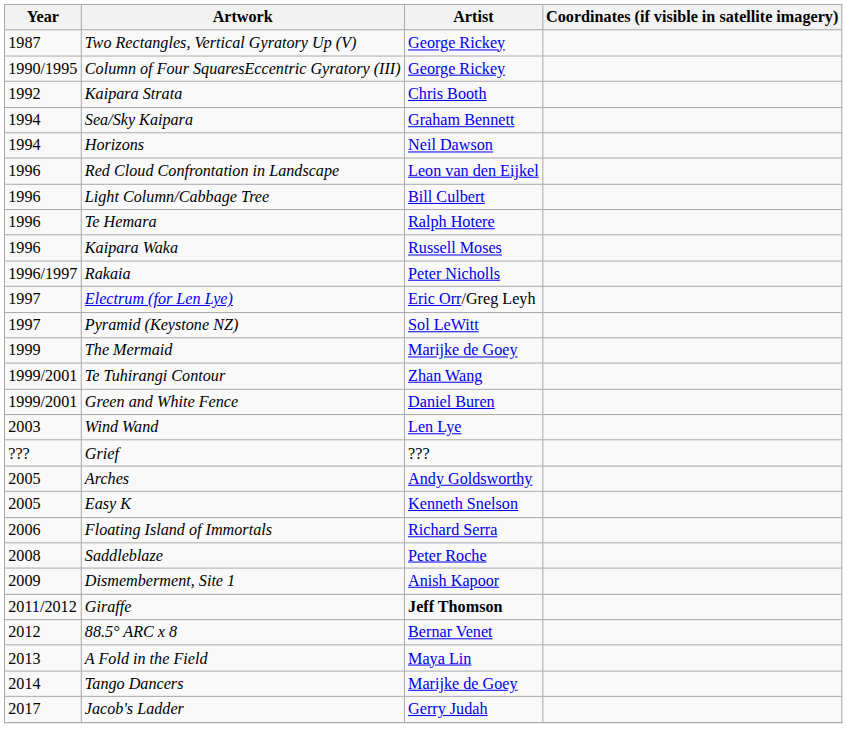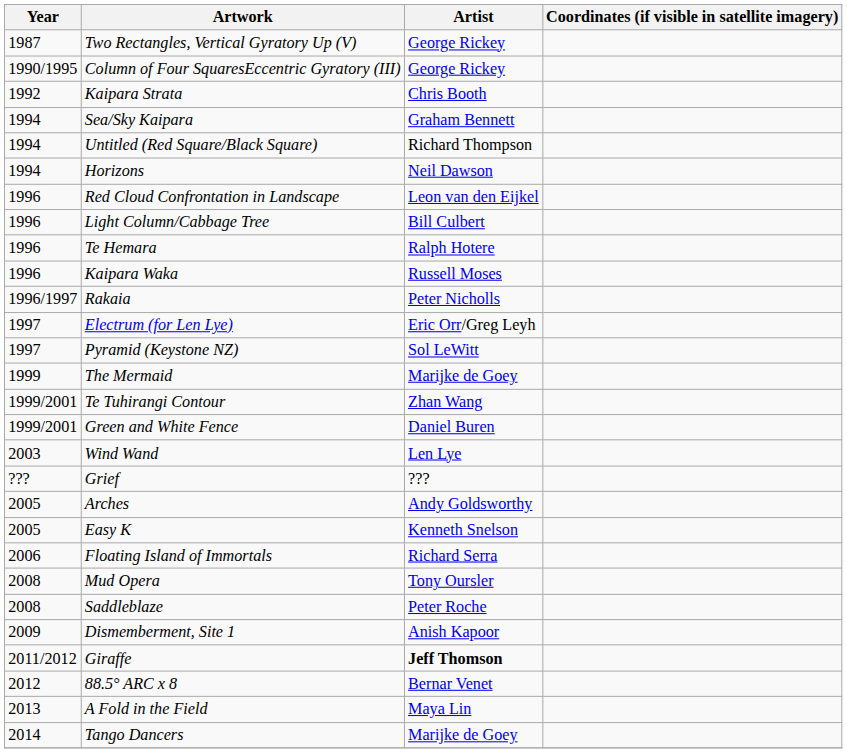+ row: 1994 | Untitled (Red Square/Black Square) | Richard Thompson
+ row: 2008 | Mud Opera | Tony Oursler
- row: 2017 | Jacob's Ladder | Gerry Judah
